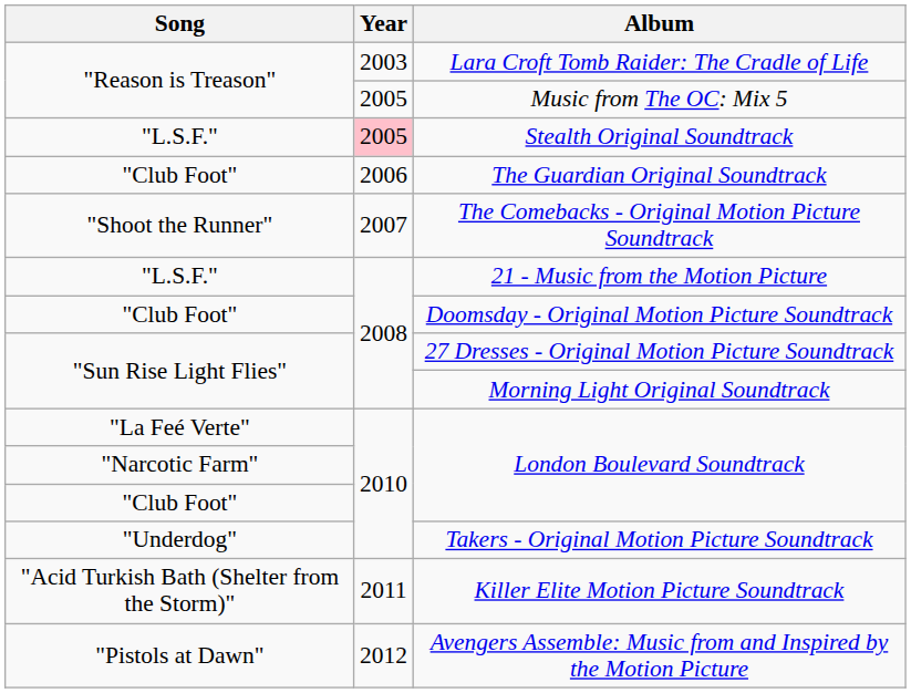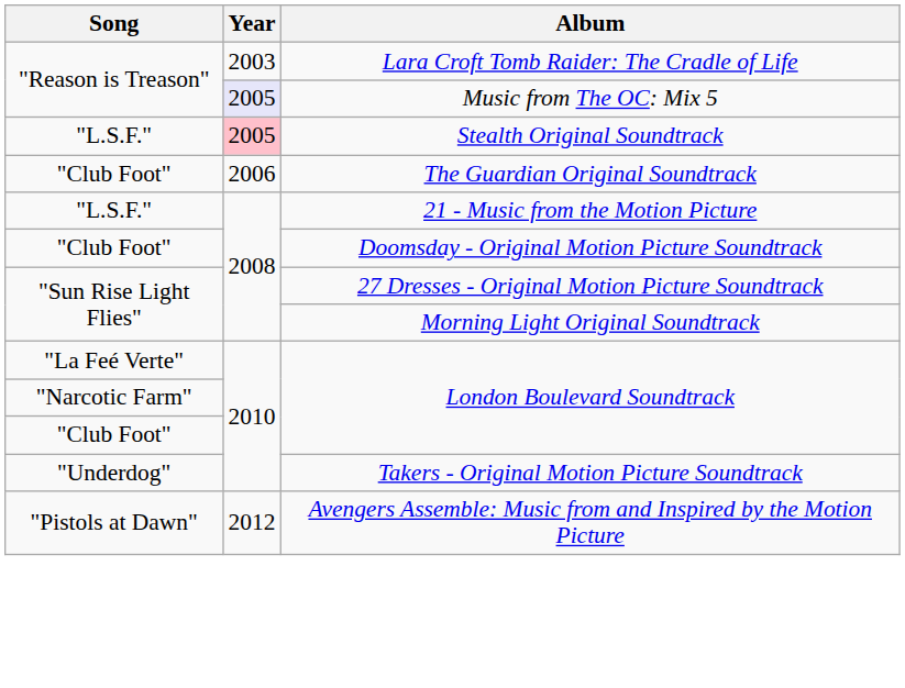Music from The OC: Mix 5 | Year: no background -> lavender background
- row: "Shoot the Runner" | 2007 | The Comebacks - Original Motion Picture Soundtrack
- row: "Acid Turkish Bath (Shelter from the Storm)" | 2011 | Killer Elite Motion Picture Soundtrack
